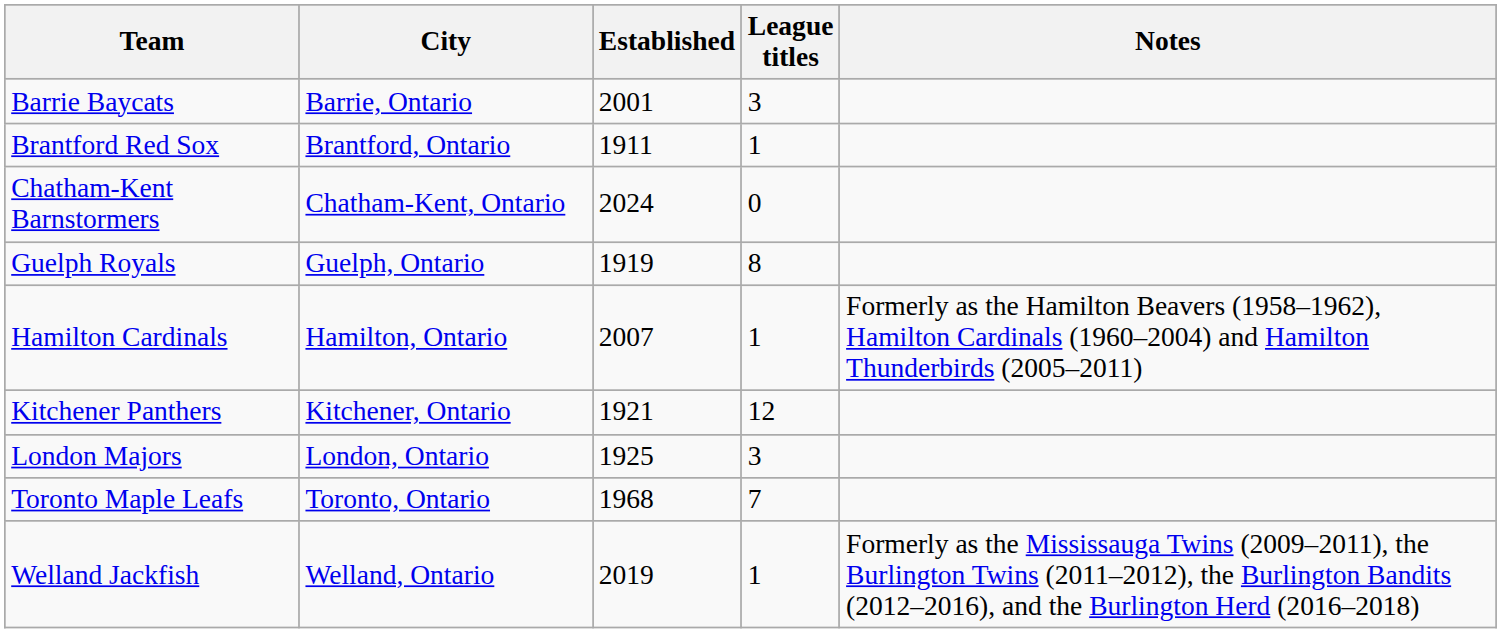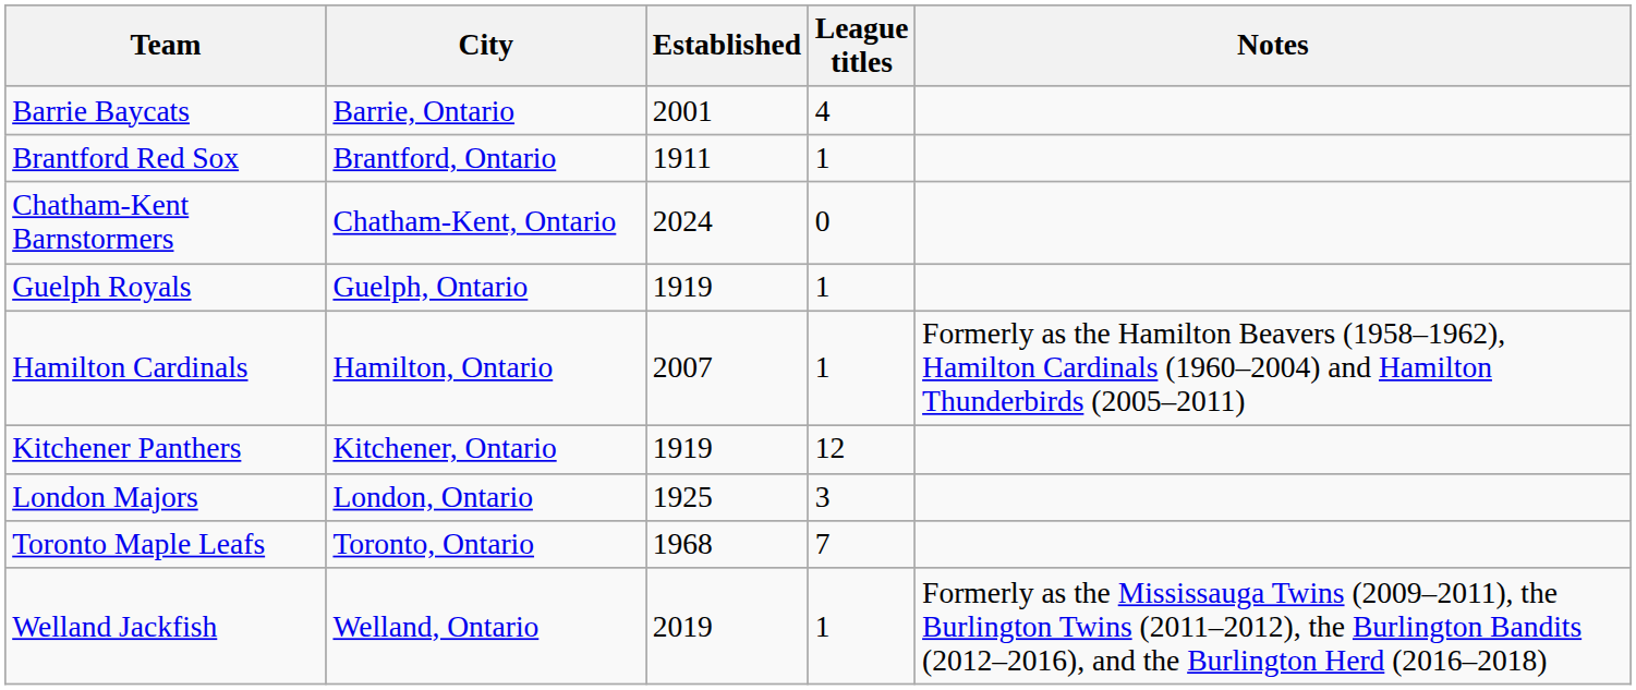Barrie Baycats | League titles: 3 -> 4
Guelph Royals | League titles: 8 -> 1
Kitchener Panthers | Established: 1921 -> 1919
